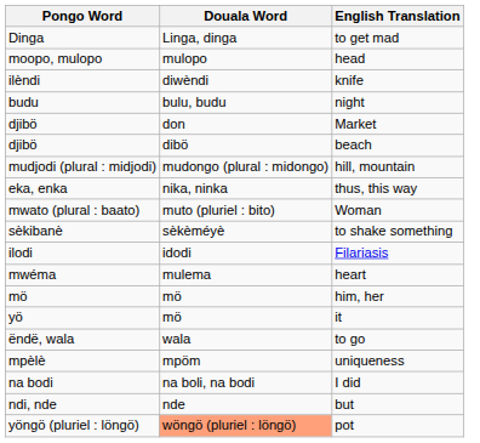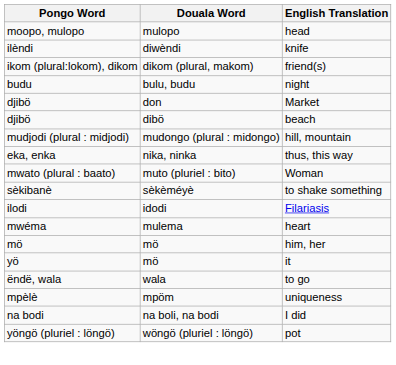- row: Dinga | Linga, dinga | to get mad
+ row: ikom (plural:lokom), dikom | dikom (plural, makom) | friend(s)
- row: ndi, nde | nde | but
pot | Douala Word: lightsalmon background -> no background
